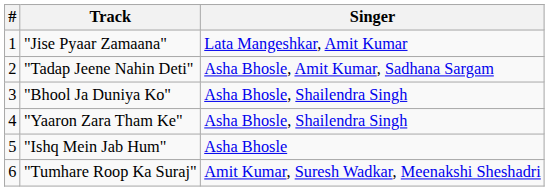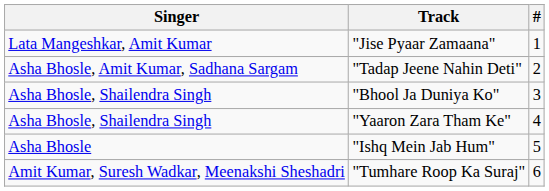columns swapped: # <-> Singer
